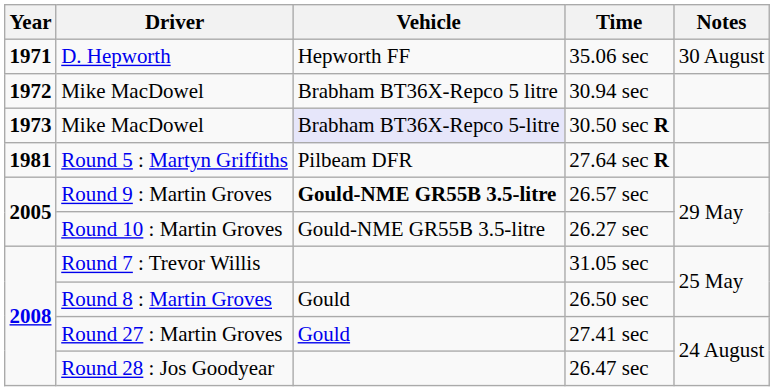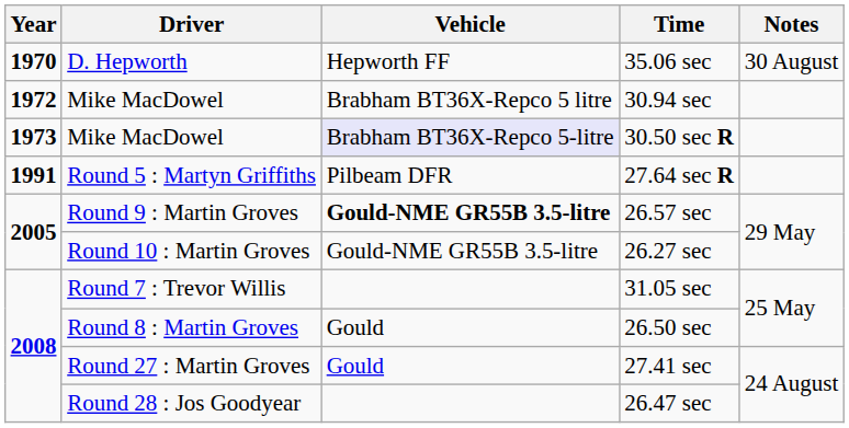35.06 sec | Year: 1971 -> 1970
27.64 sec R | Year: 1981 -> 1991
